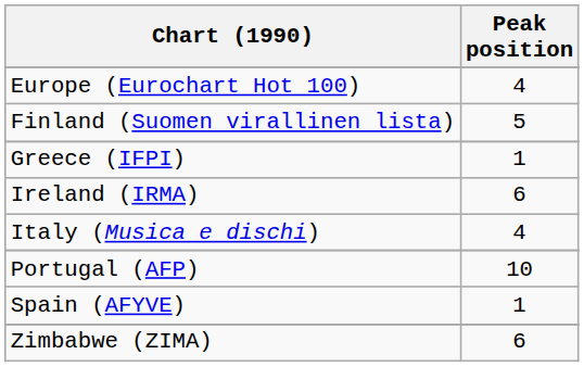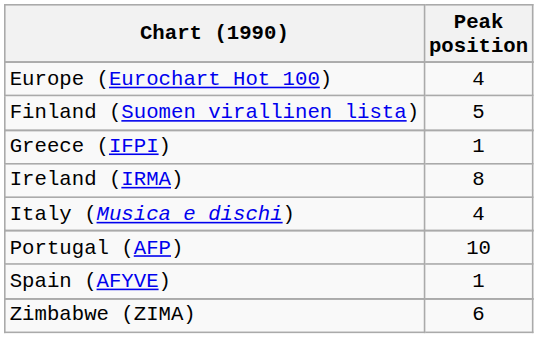Ireland (IRMA) | Peak position: 6 -> 8
